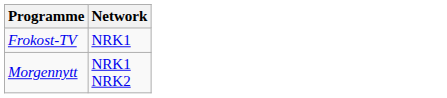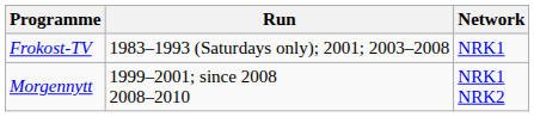+ column: Run | 1983–1993 (Saturdays only); 2001; 2003–2008 | 1999–2001; since 2008 2008–2010
